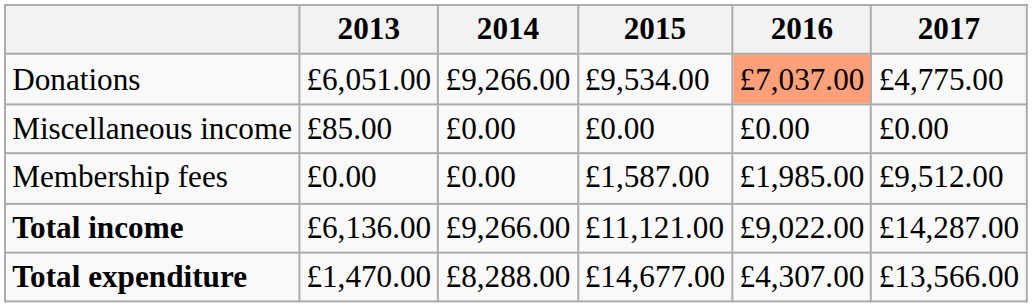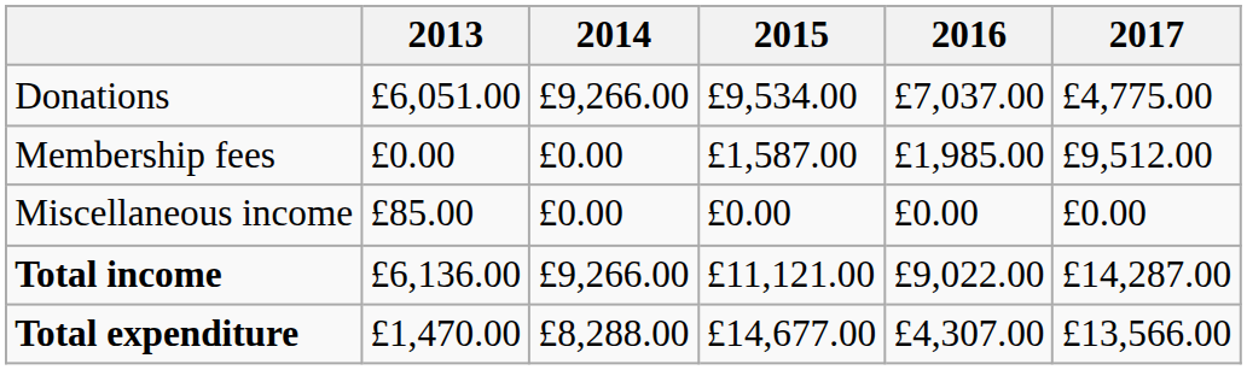Donations | 2016: lightsalmon background -> no background
rows swapped: Membership fees <-> Miscellaneous income
